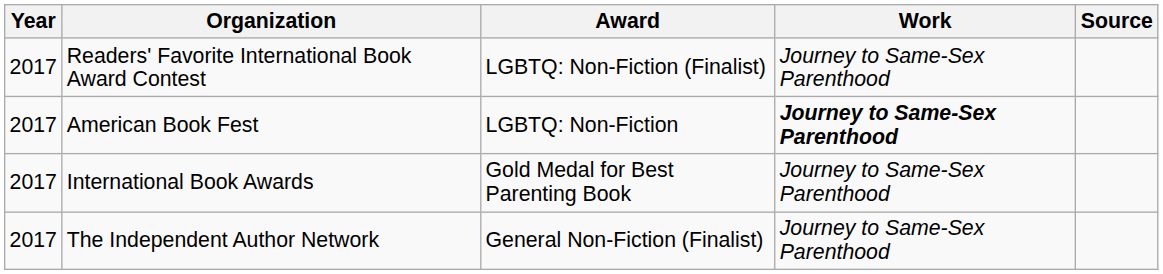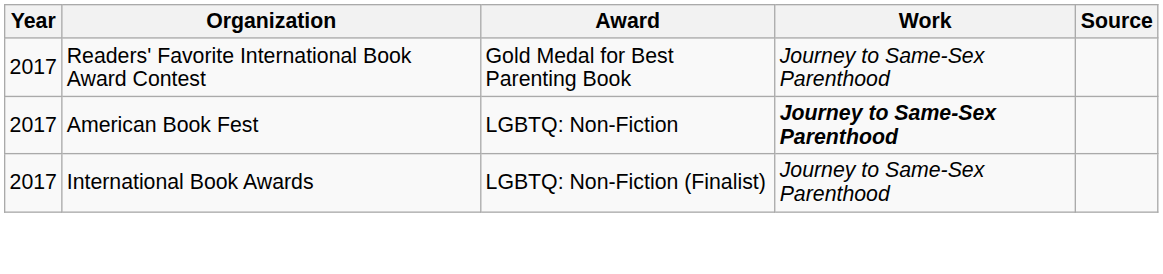Readers' Favorite International Book Award Contest | Award: LGBTQ: Non-Fiction (Finalist) -> Gold Medal for Best Parenting Book
International Book Awards | Award: Gold Medal for Best Parenting Book -> LGBTQ: Non-Fiction (Finalist)
- row: 2017 | The Independent Author Network | General Non-Fiction (Finalist) | Journey to Same-Sex Parenthood
